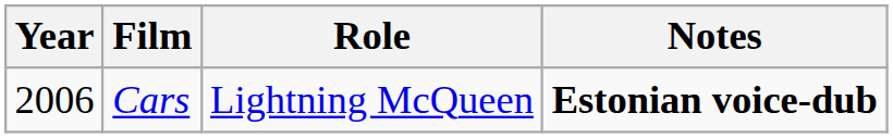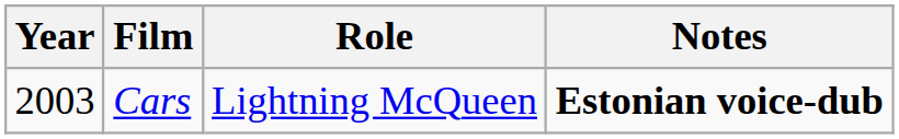Cars | Year: 2006 -> 2003
